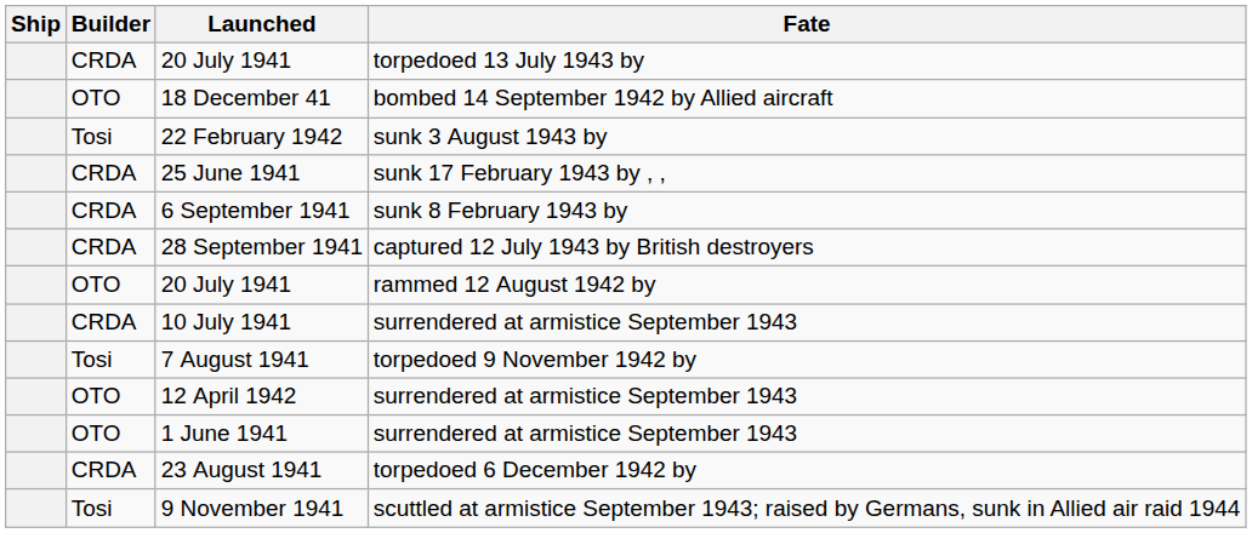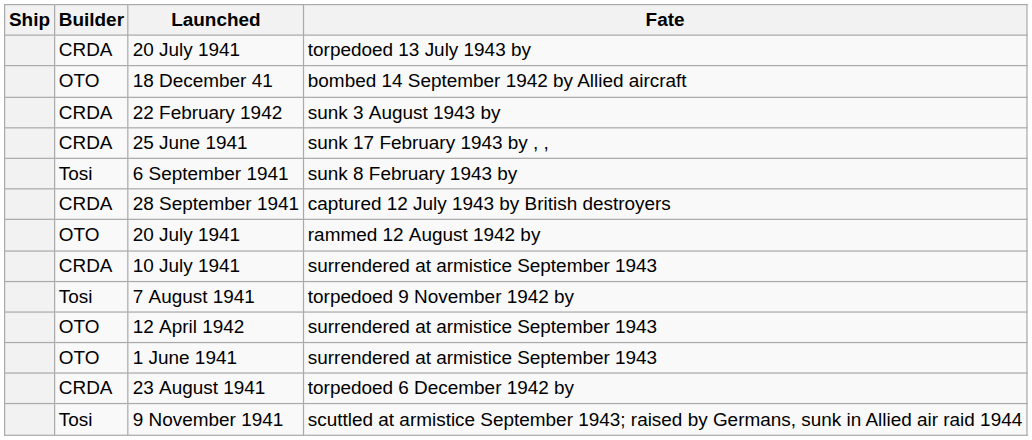22 February 1942 | Builder: Tosi -> CRDA
6 September 1941 | Builder: CRDA -> Tosi
